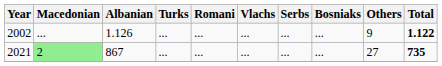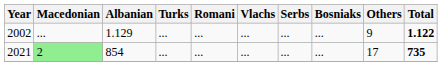2002 | Albanian: 1.126 -> 1.129
2021 | Albanian: 867 -> 854
2021 | Others: 27 -> 17
